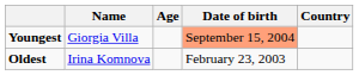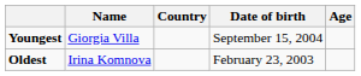columns swapped: Country <-> Age
Youngest | Date of birth: lightsalmon background -> no background
